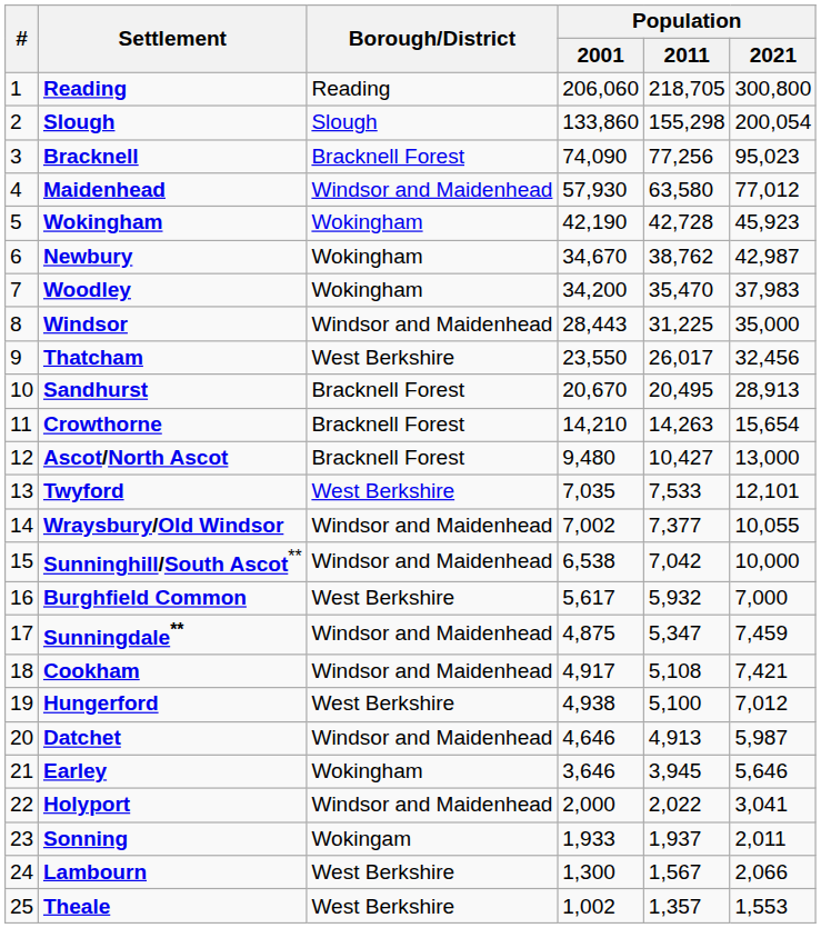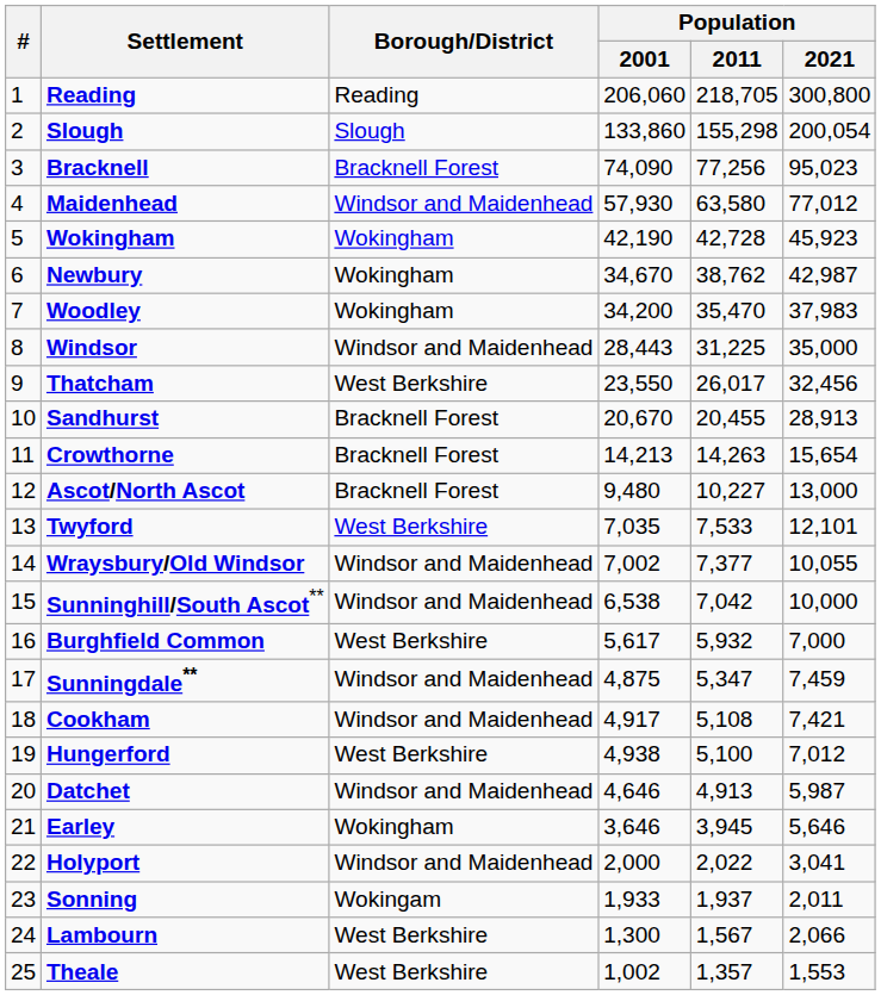Sandhurst | Population / 2011: 20,495 -> 20,455
Crowthorne | Population / 2001: 14,210 -> 14,213
Ascot/North Ascot | Population / 2011: 10,427 -> 10,227
